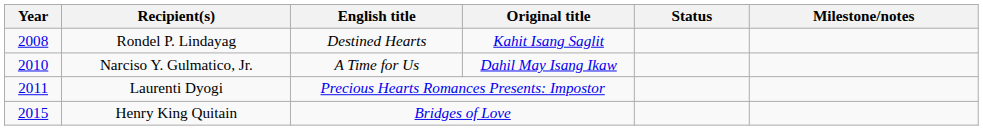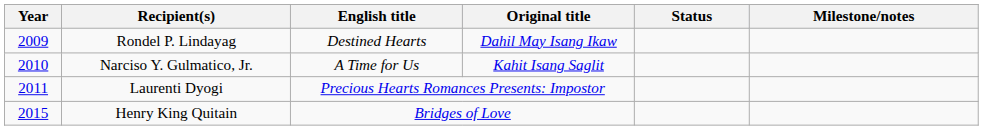Rondel P. Lindayag | Year: 2008 -> 2009
Rondel P. Lindayag | Original title: Kahit Isang Saglit -> Dahil May Isang Ikaw
Narciso Y. Gulmatico, Jr. | Original title: Dahil May Isang Ikaw -> Kahit Isang Saglit
